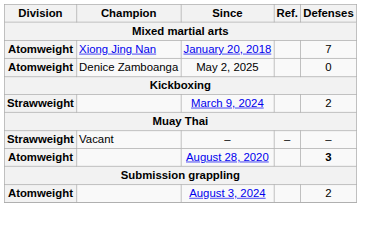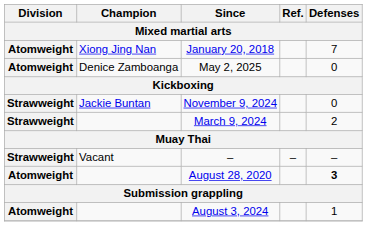+ row: Strawweight | Jackie Buntan | November 9, 2024 | 0
August 3, 2024 | Defenses: 2 -> 1
